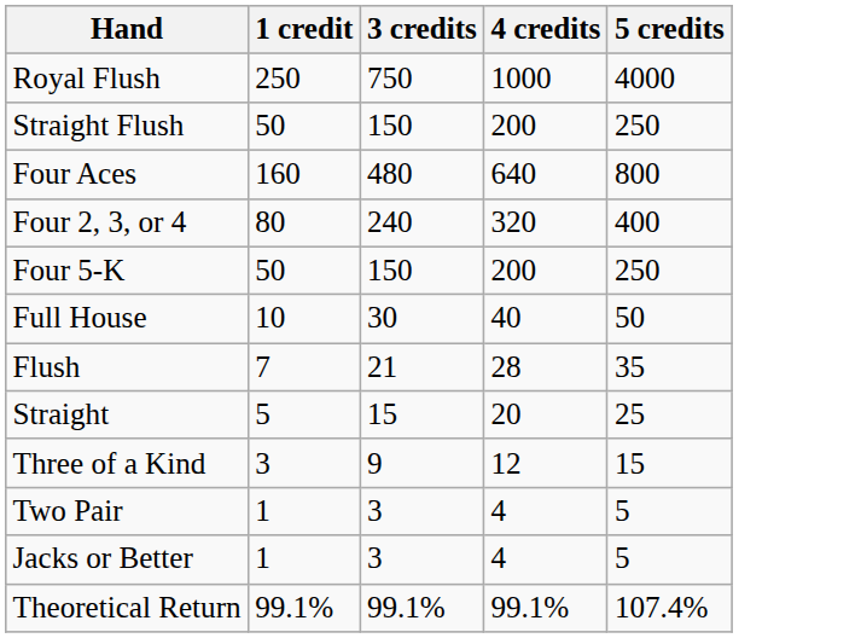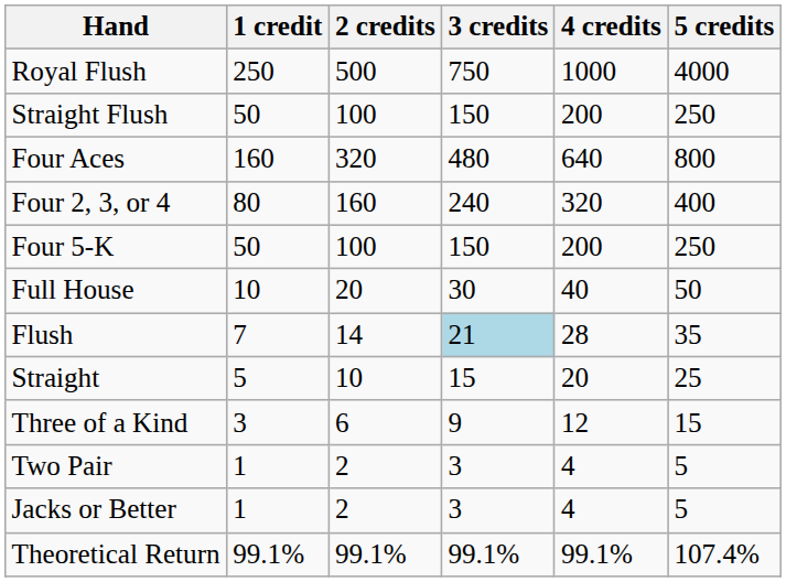+ column: 2 credits | 500 | 100 | 320 | 160 | 100 | 20 | 14 | 10 | 6 | 2 | 2 | 99.1%
Flush | 3 credits: no background -> lightblue background
